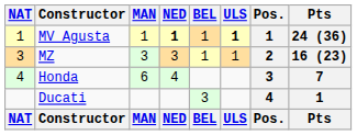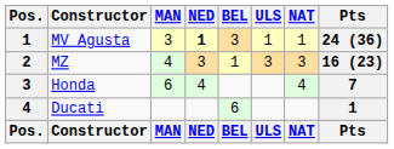columns swapped: Pos. <-> NAT
MV Agusta | MAN: 1 -> 3
MV Agusta | BEL: 1 -> 3
MV Agusta | ULS: bold -> normal
MZ | MAN: 3 -> 4
MZ | ULS: 1 -> 3
Ducati | BEL: 3 -> 6
